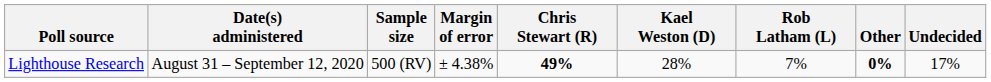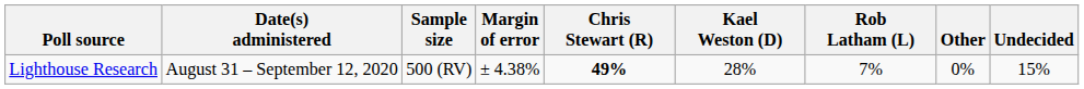Lighthouse Research | Other: bold -> normal
Lighthouse Research | Undecided: 17% -> 15%
